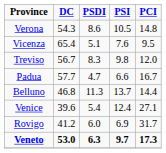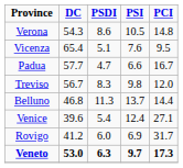rows swapped: Padua <-> Treviso
